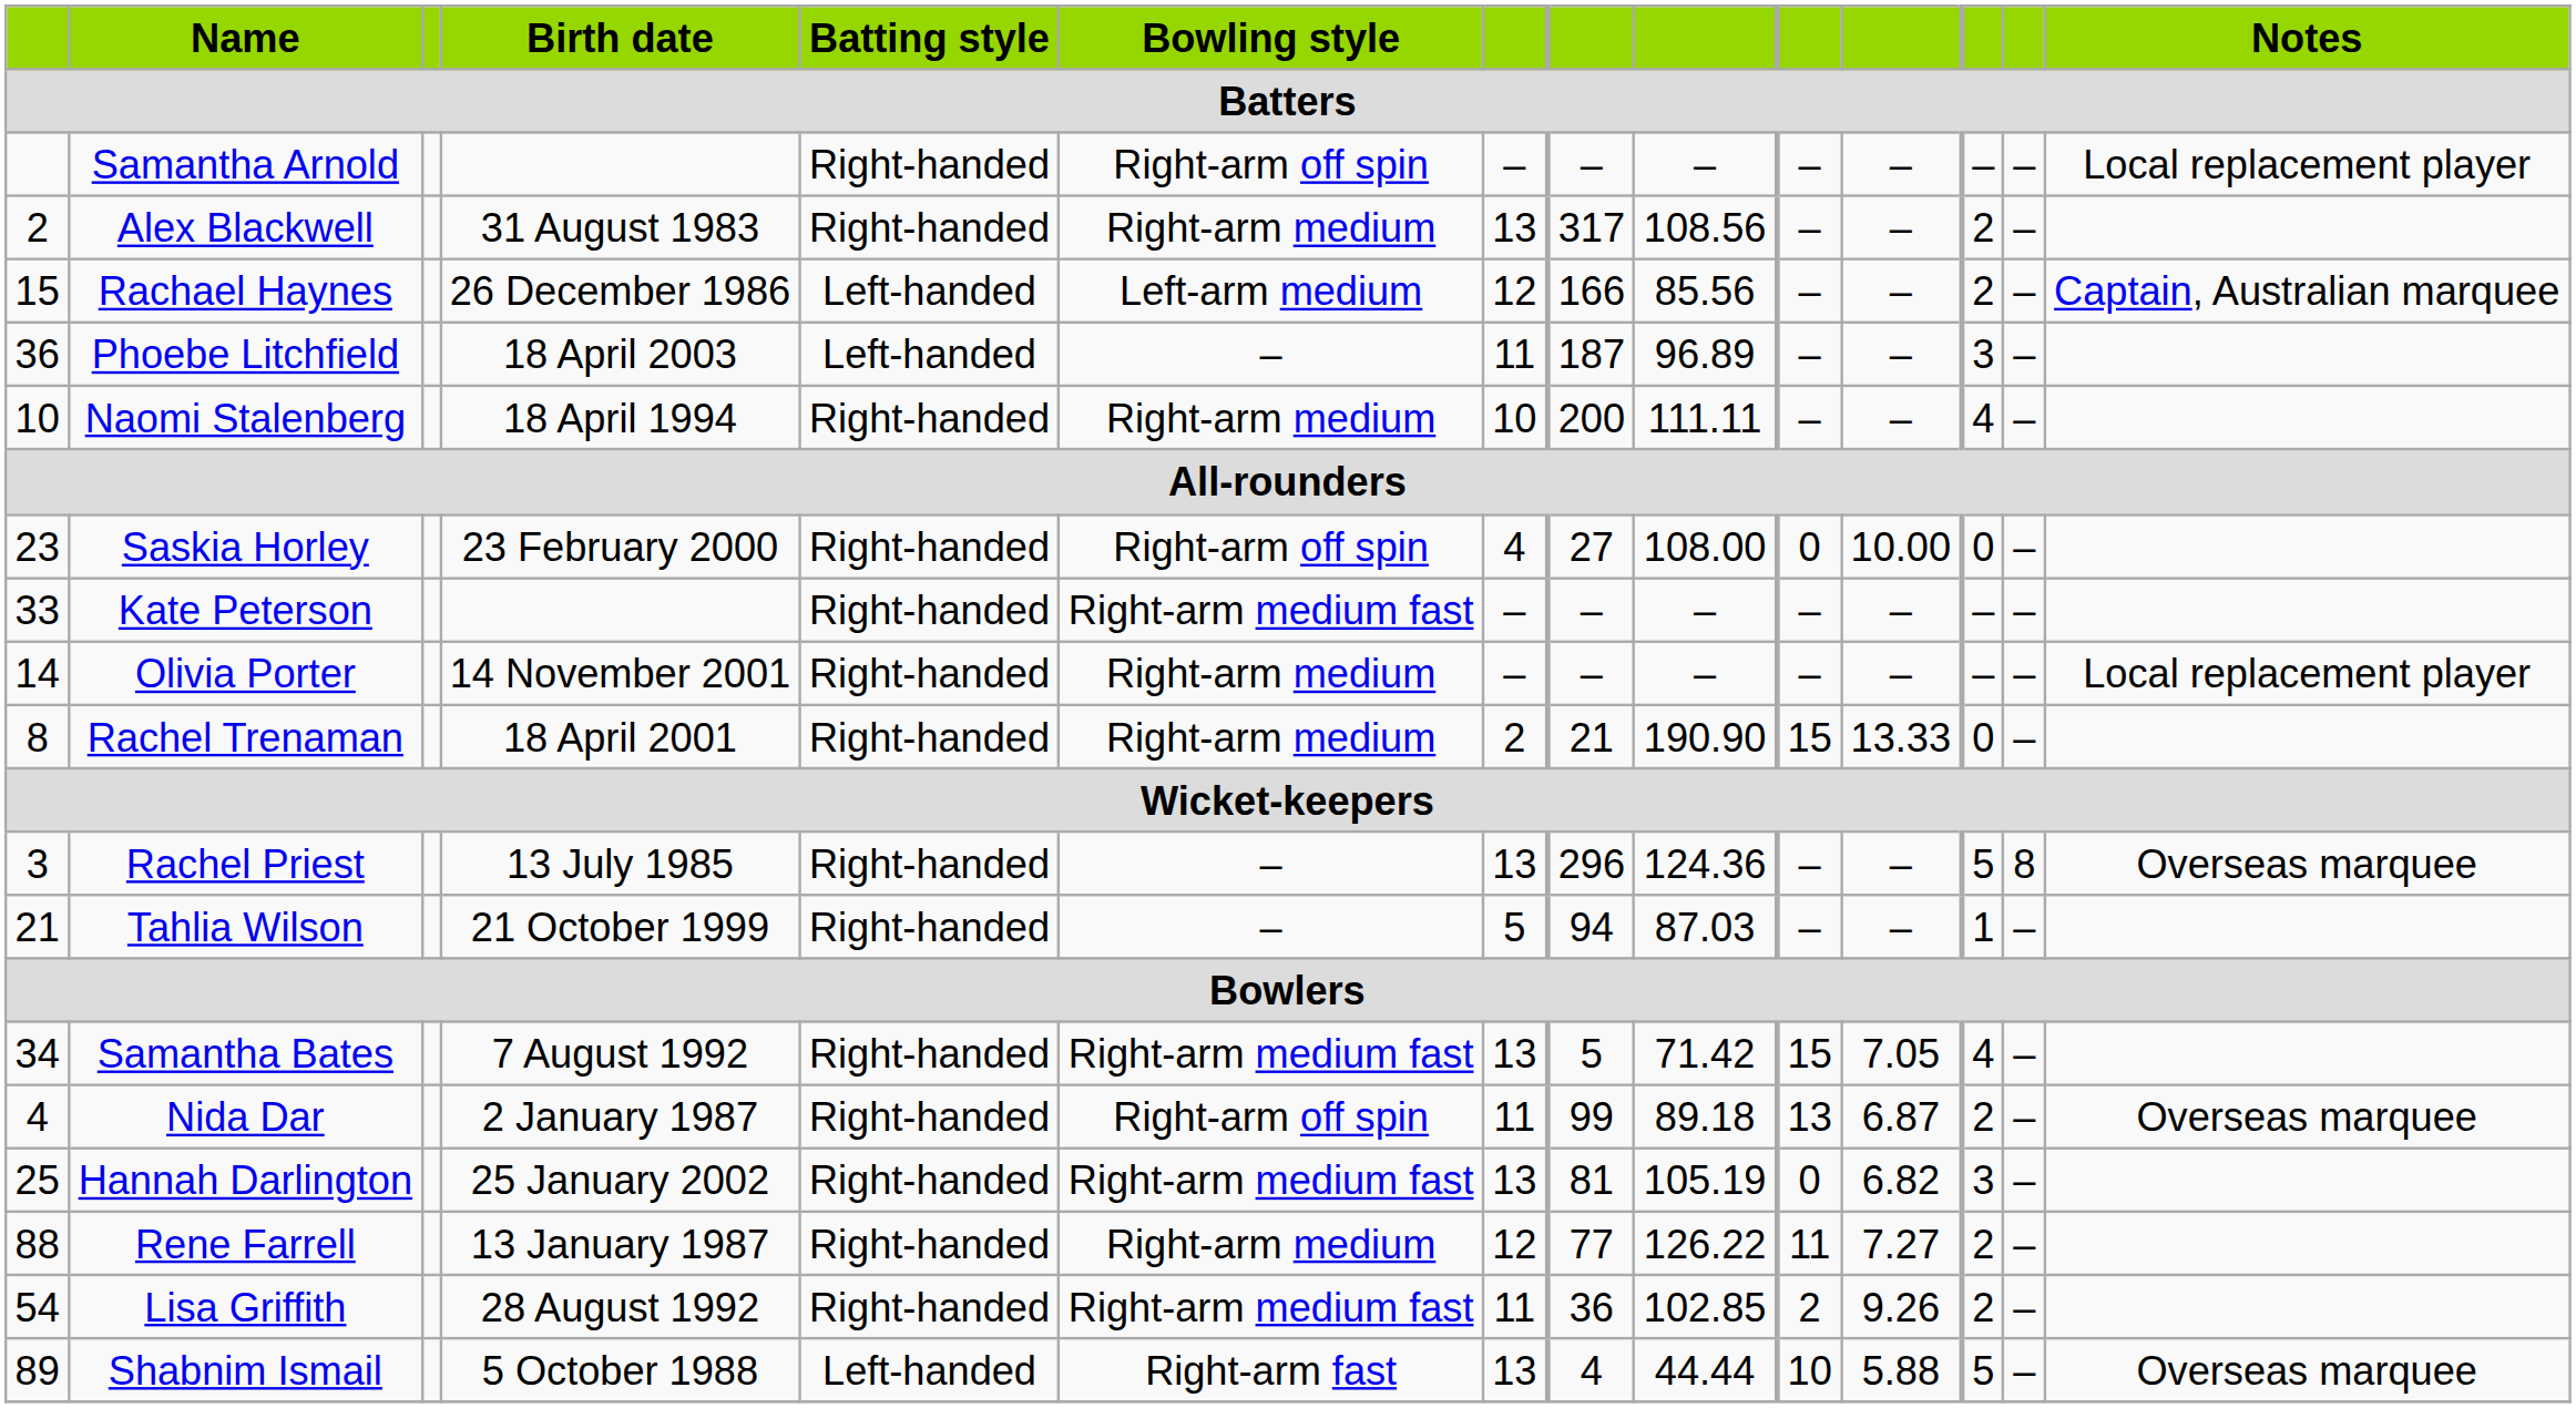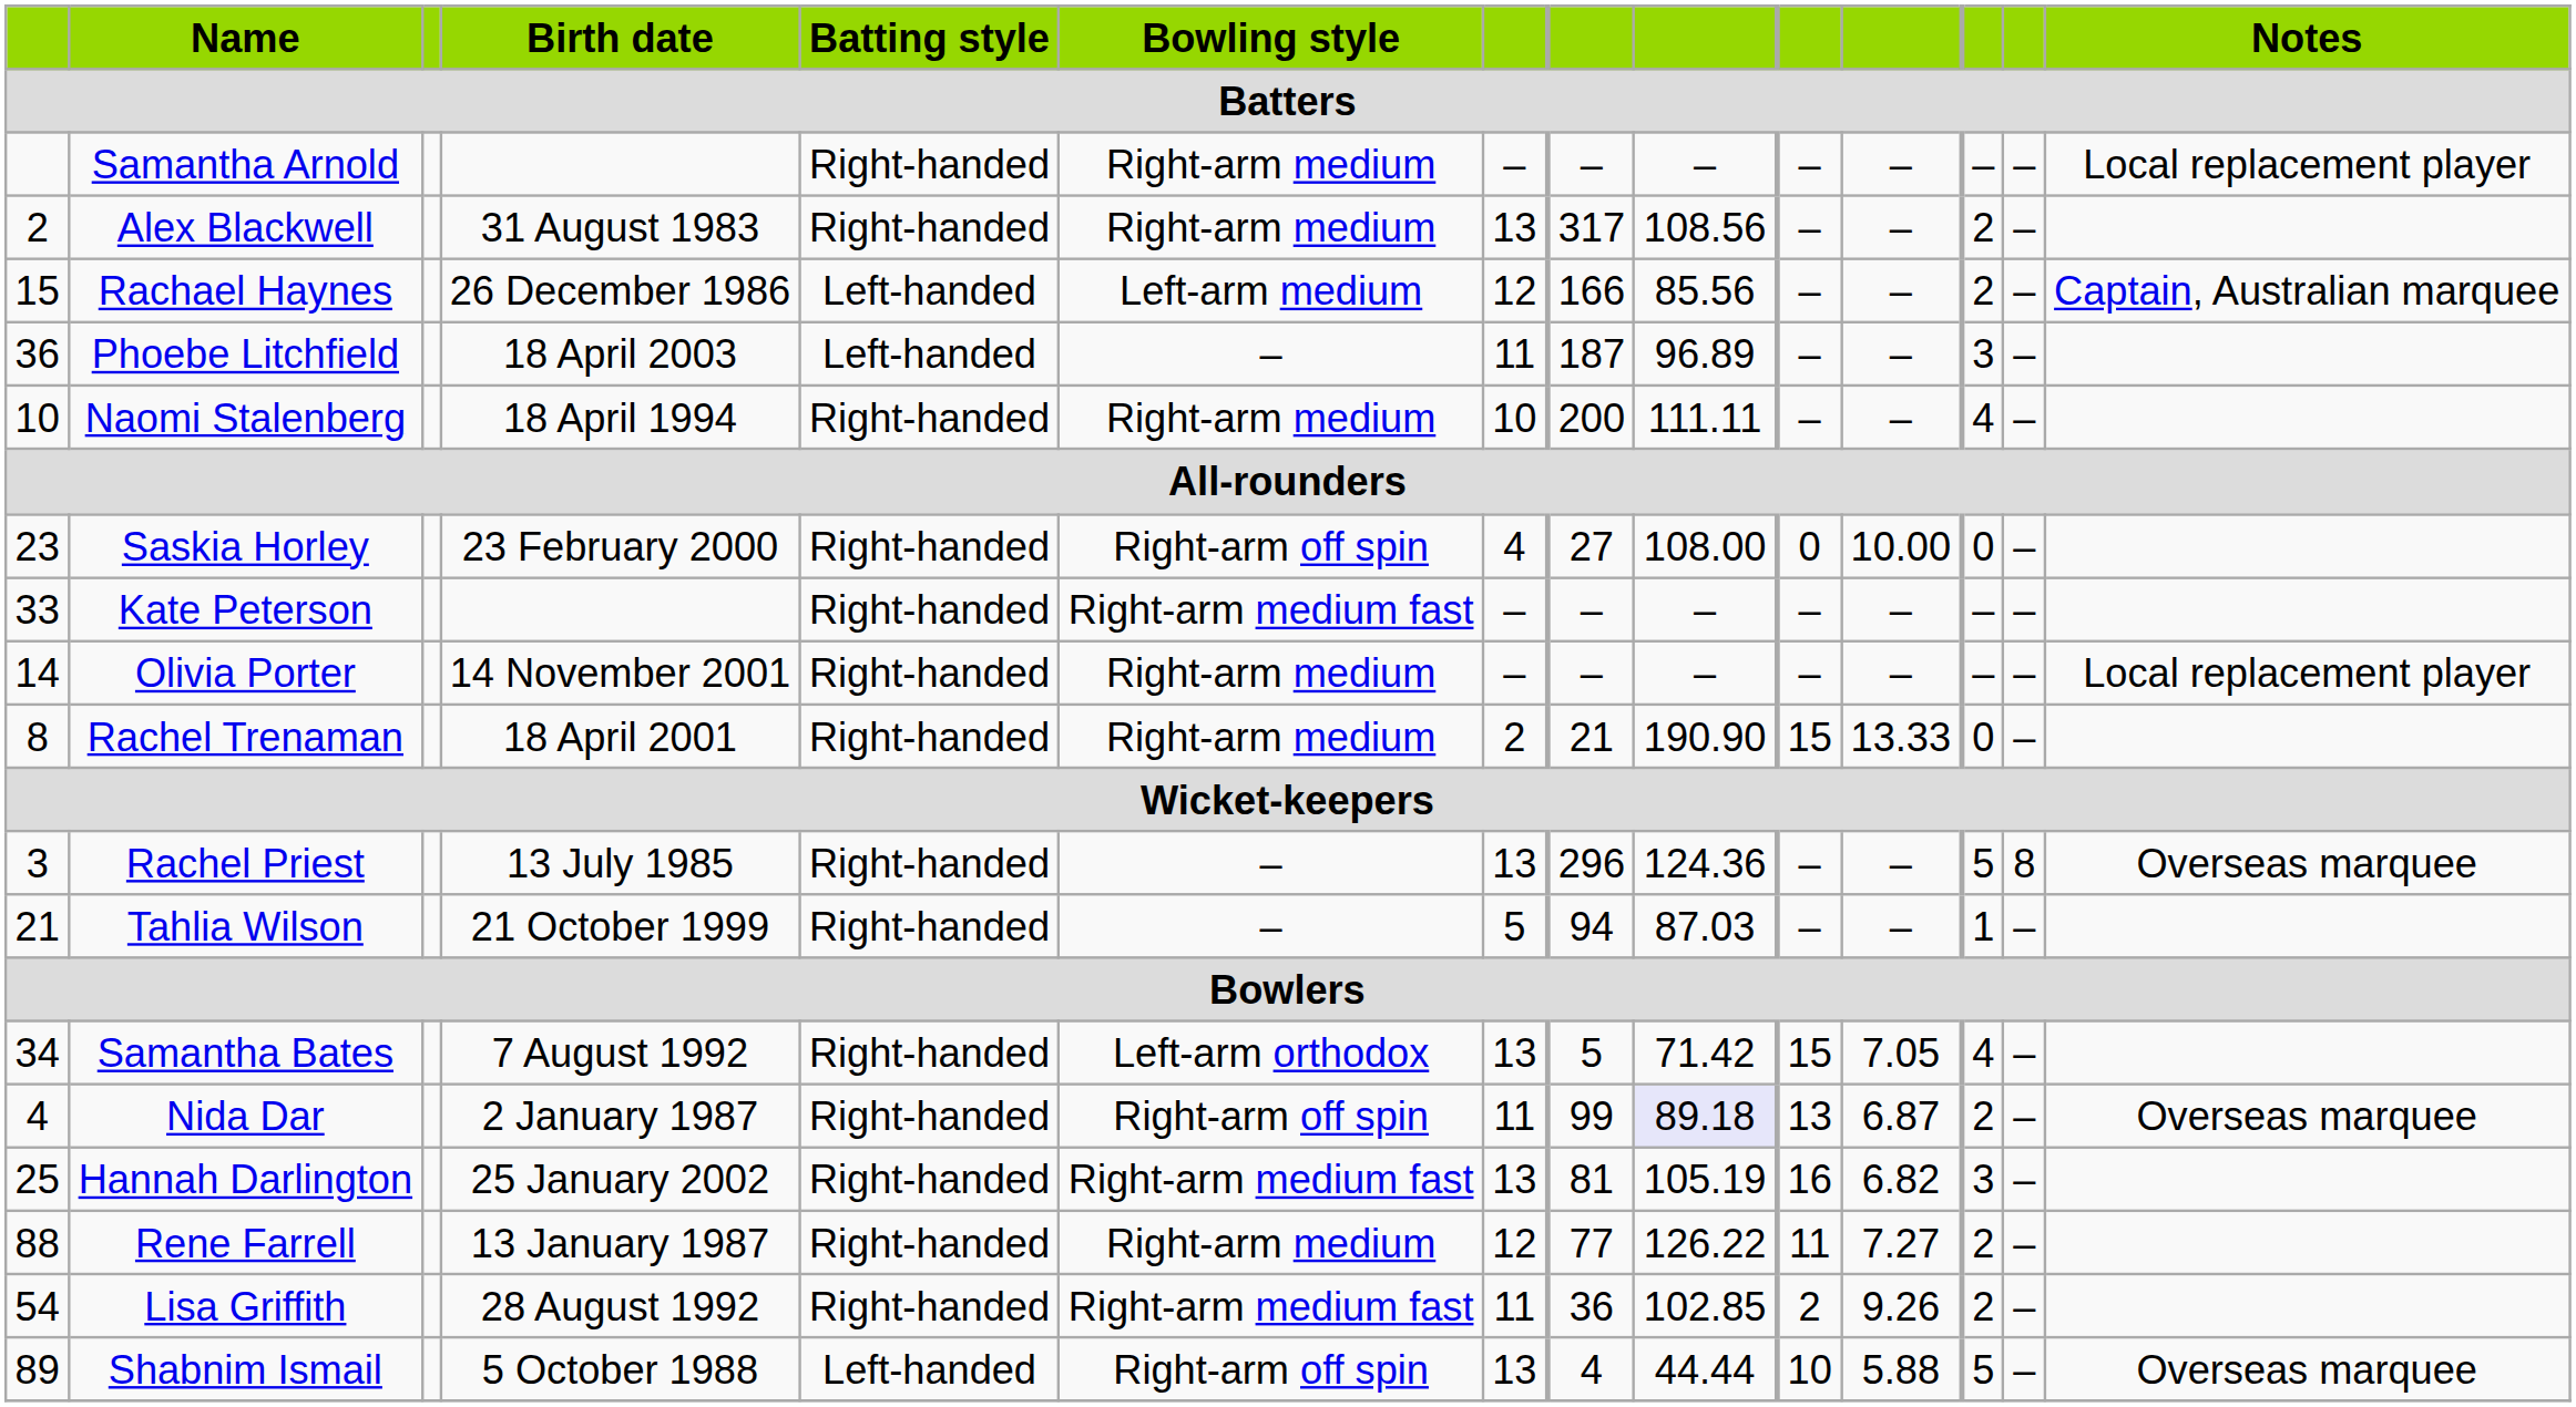Samantha Arnold | Bowling style: Right-arm off spin -> Right-arm medium
Samantha Bates | Bowling style: Right-arm medium fast -> Left-arm orthodox
Nida Dar | column 9: no background -> lavender background
Hannah Darlington | column 10: 0 -> 16
Shabnim Ismail | Bowling style: Right-arm fast -> Right-arm off spin
